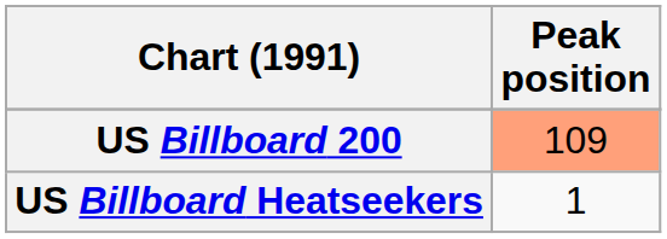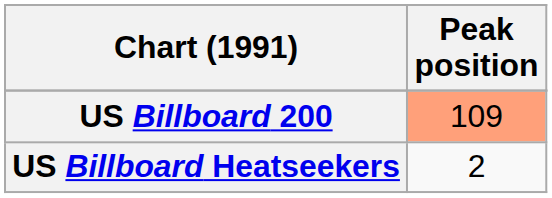US Billboard Heatseekers | Peak position: 1 -> 2
